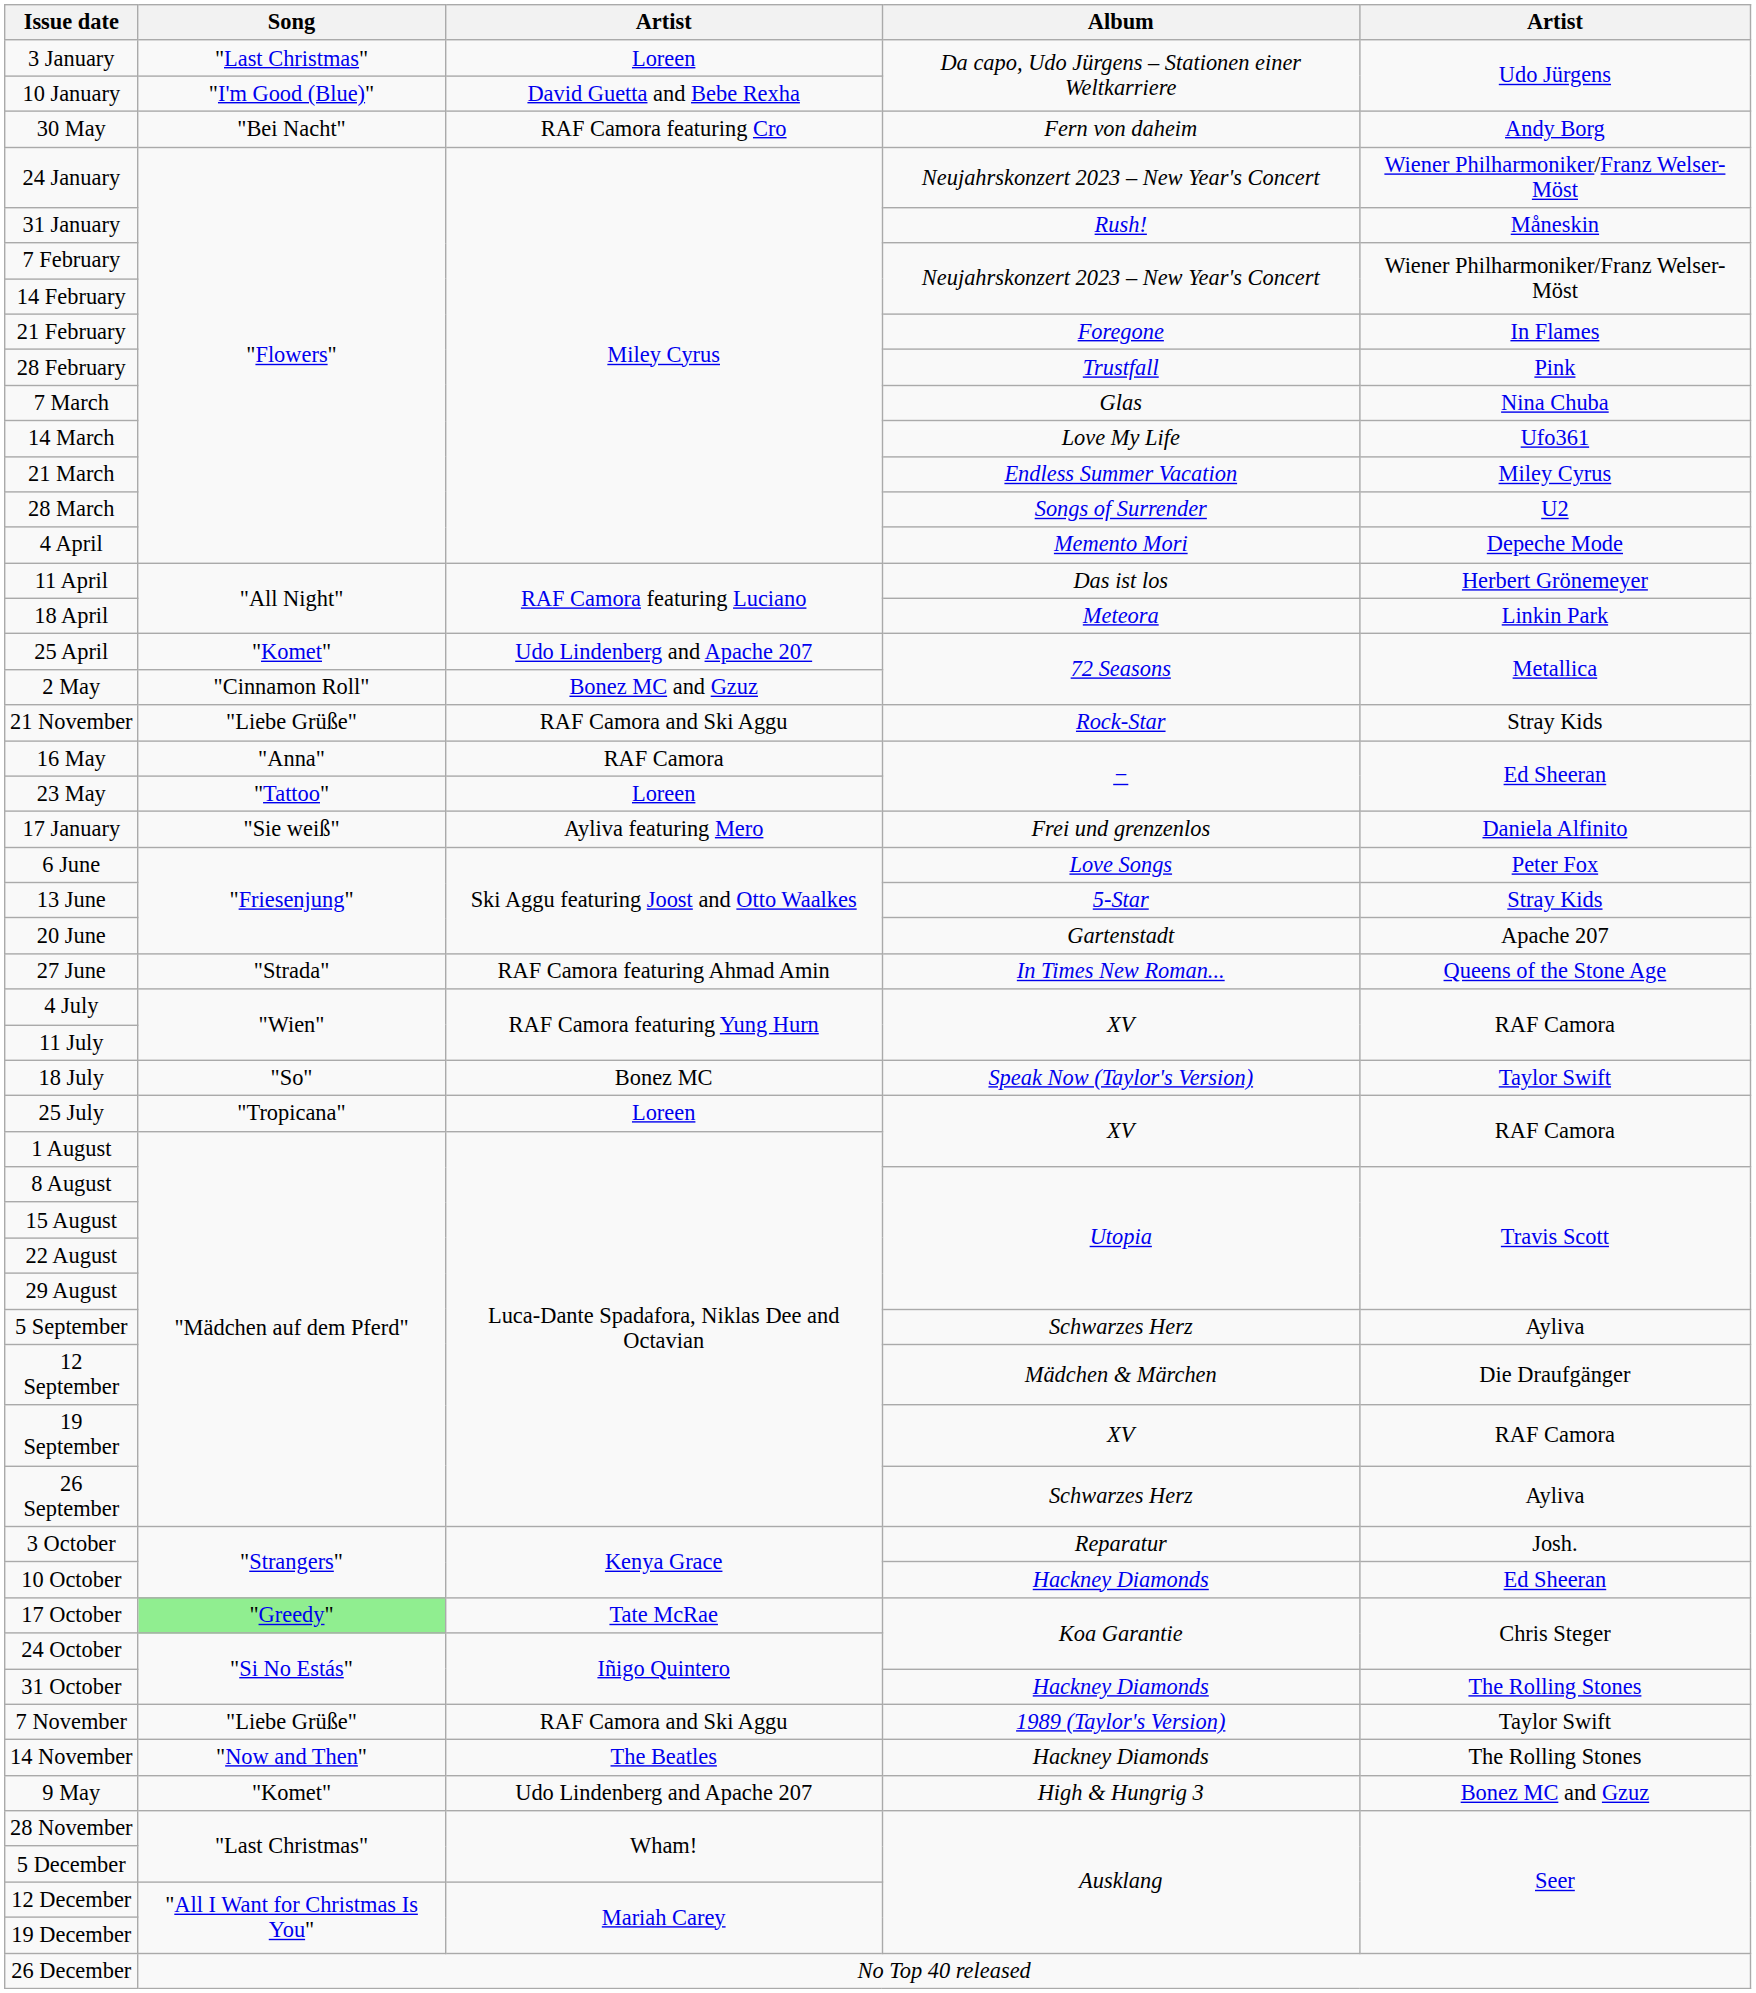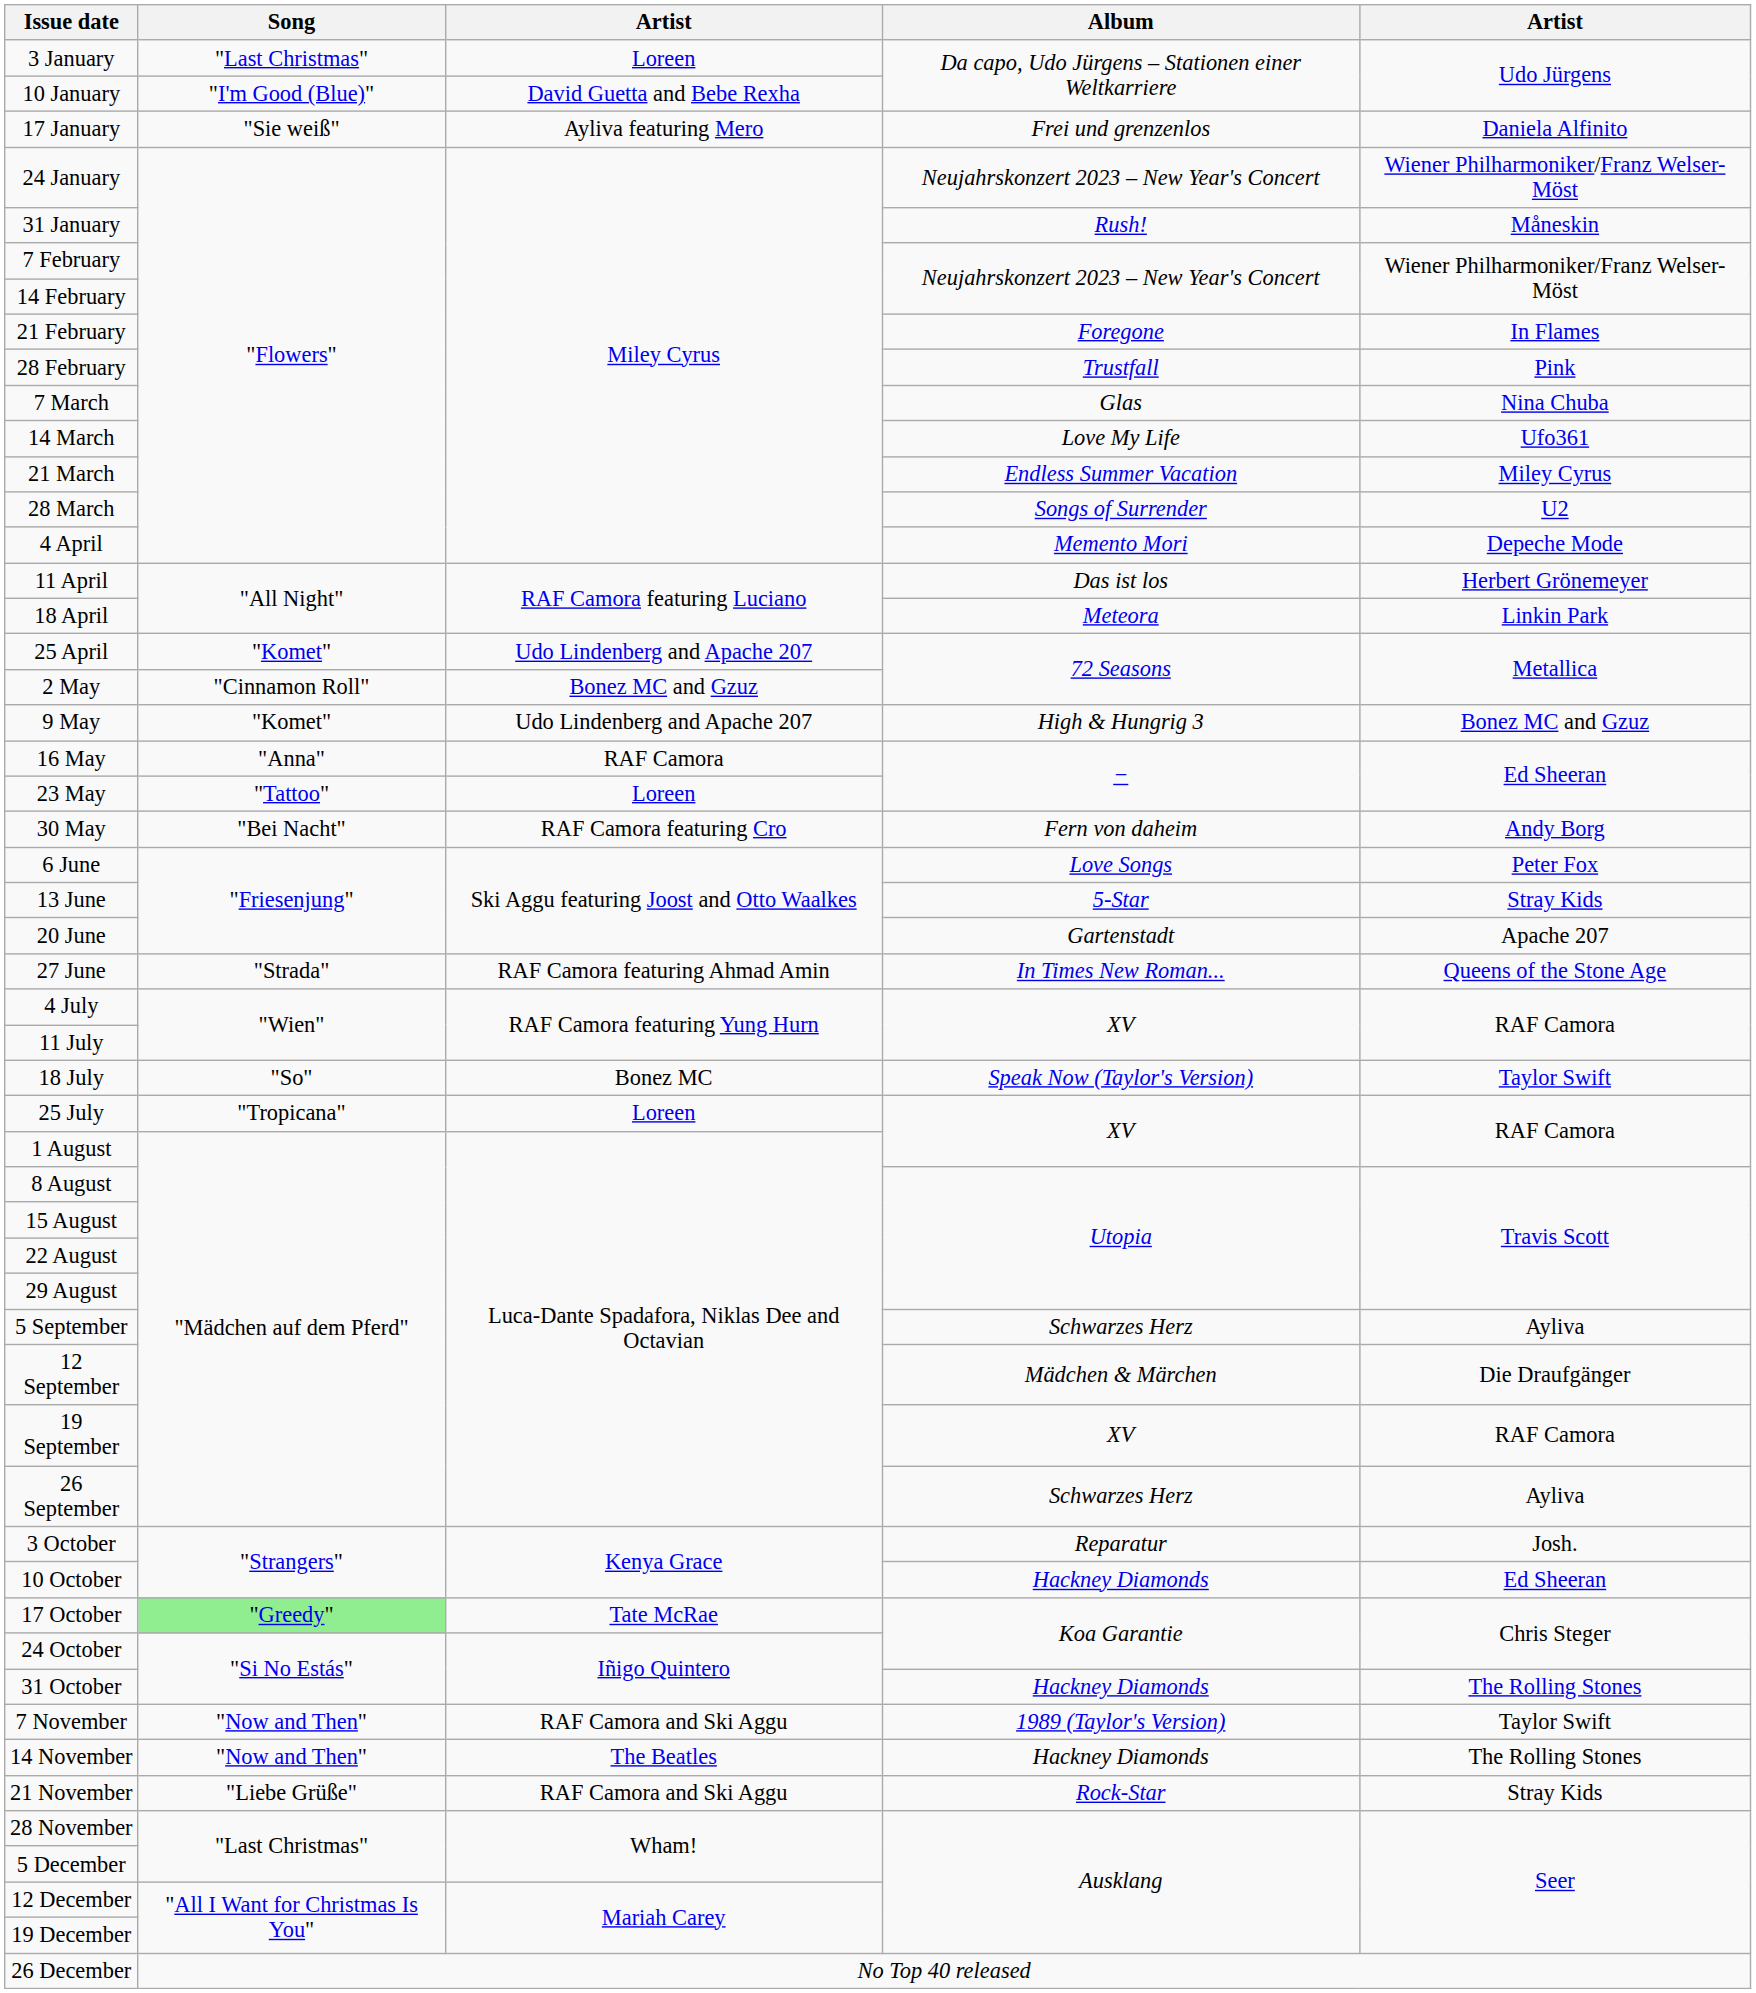rows swapped: 17 January <-> 30 May
rows swapped: 9 May <-> 21 November
7 November | Song: "Liebe Grüße" -> "Now and Then"
